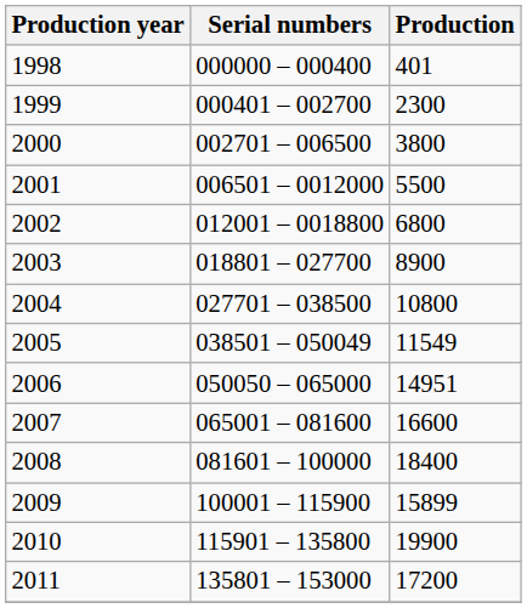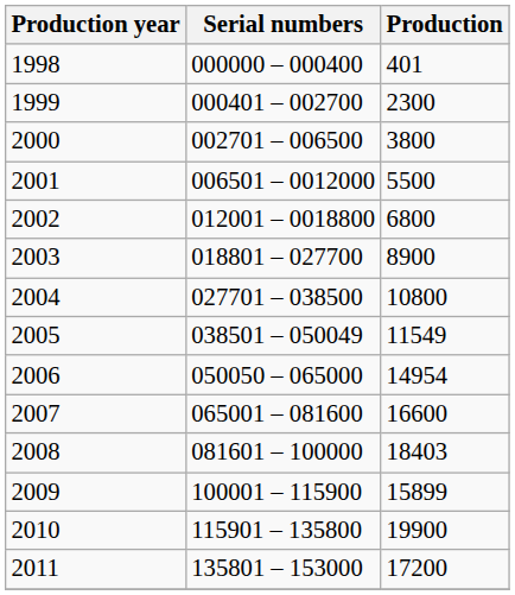2006 | Production: 14951 -> 14954
2008 | Production: 18400 -> 18403
